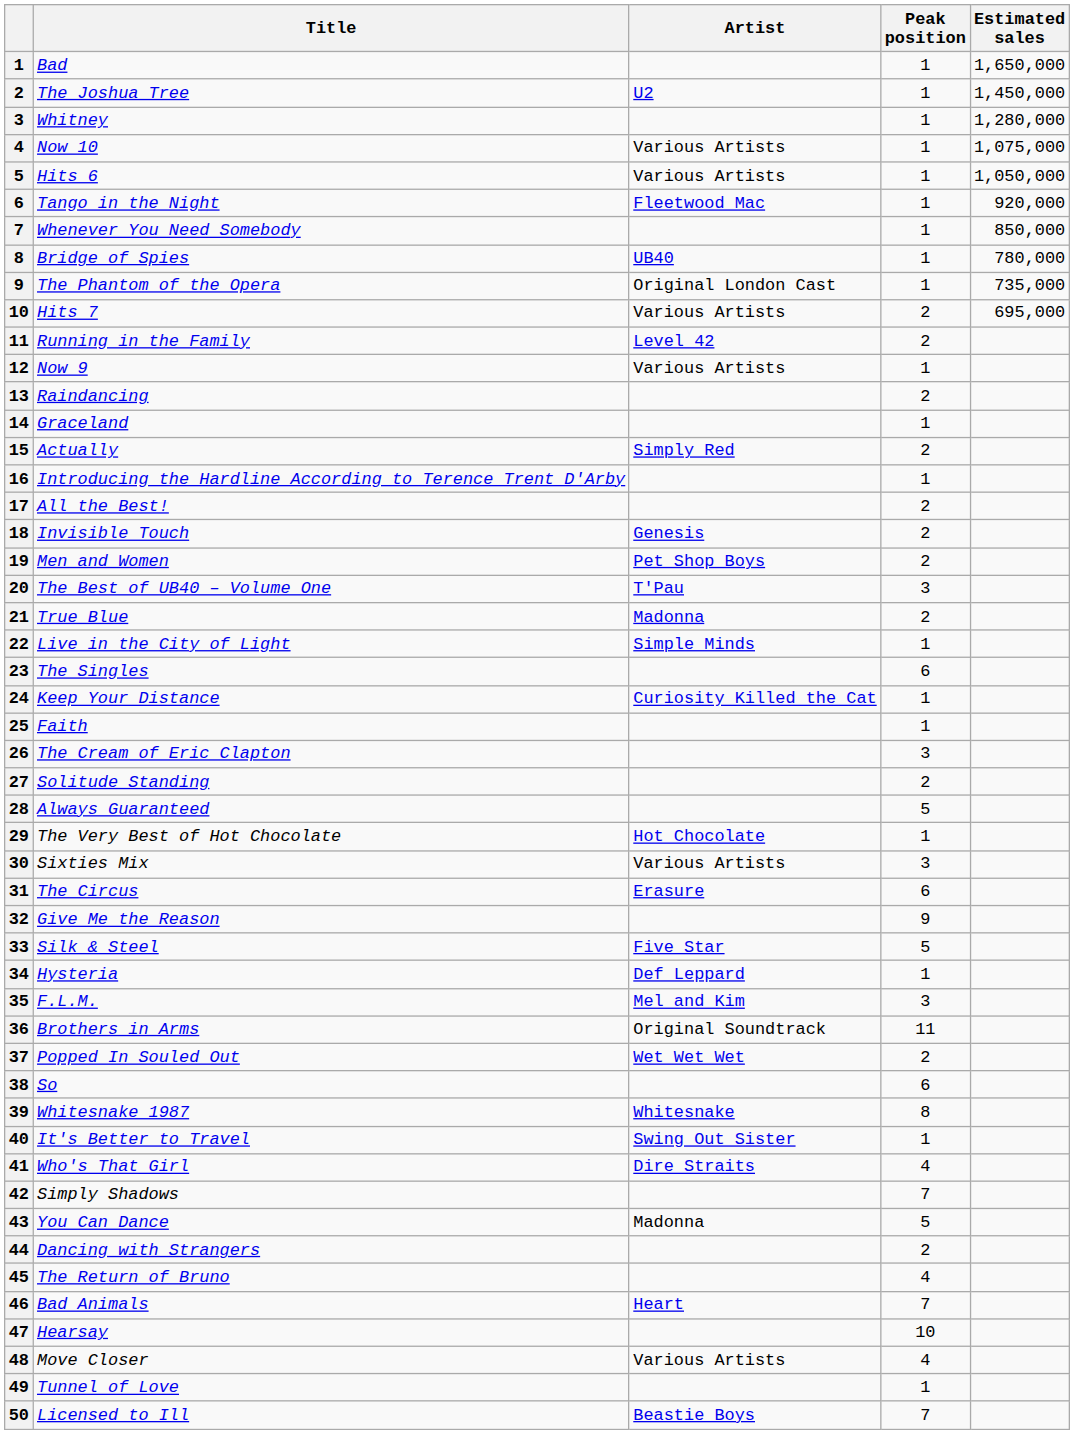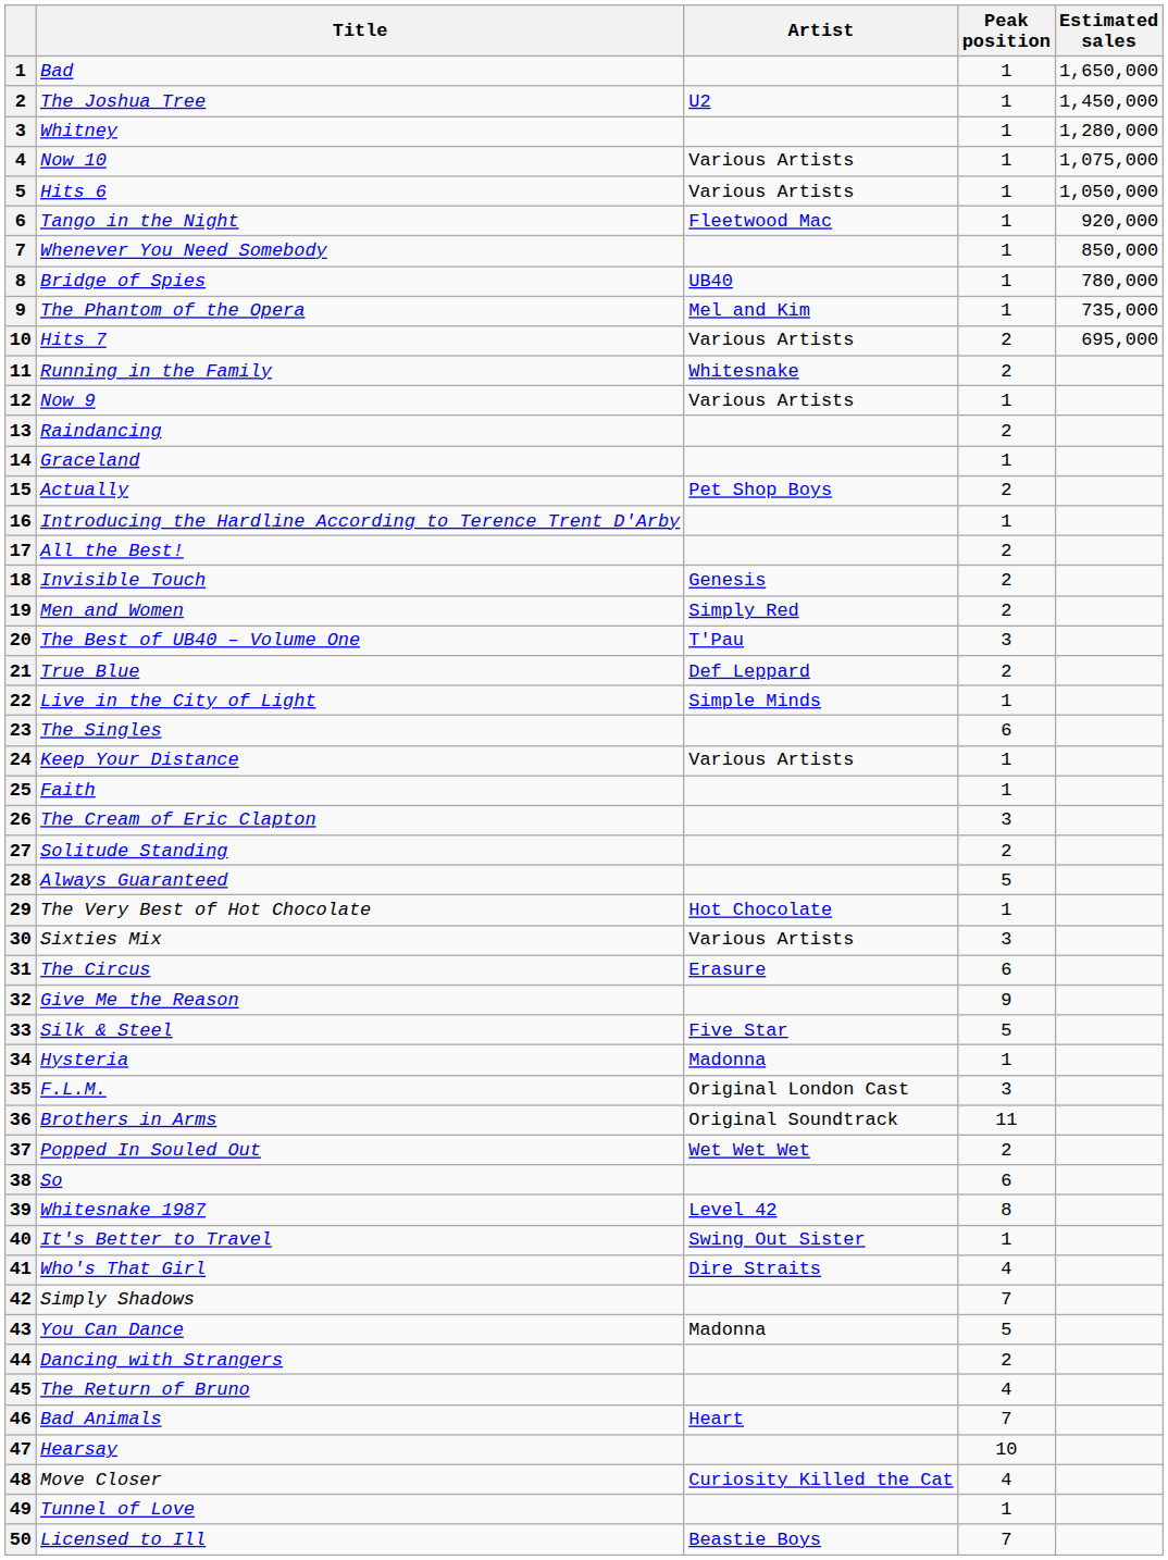The Phantom of the Opera | Artist: Original London Cast -> Mel and Kim
Running in the Family | Artist: Level 42 -> Whitesnake
Actually | Artist: Simply Red -> Pet Shop Boys
Men and Women | Artist: Pet Shop Boys -> Simply Red
True Blue | Artist: Madonna -> Def Leppard
Keep Your Distance | Artist: Curiosity Killed the Cat -> Various Artists
Hysteria | Artist: Def Leppard -> Madonna
F.L.M. | Artist: Mel and Kim -> Original London Cast
Whitesnake 1987 | Artist: Whitesnake -> Level 42
Move Closer | Artist: Various Artists -> Curiosity Killed the Cat
